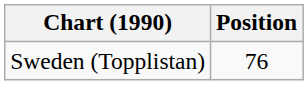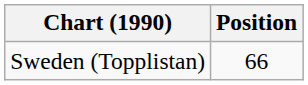Sweden (Topplistan) | Position: 76 -> 66
